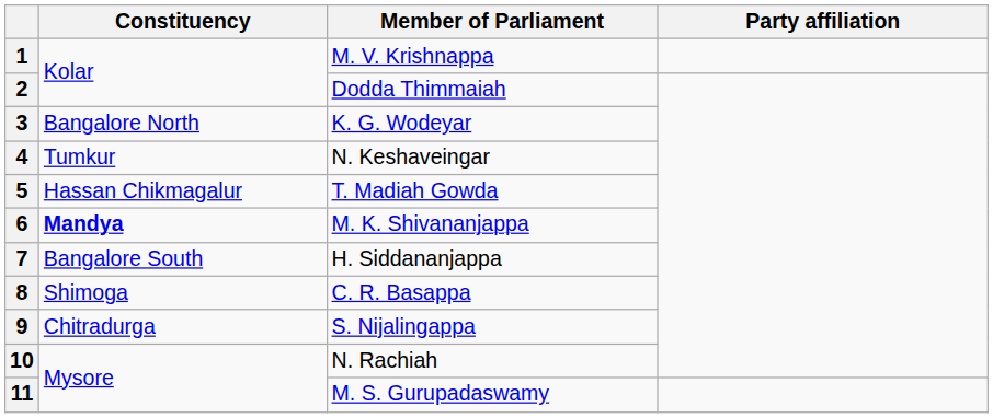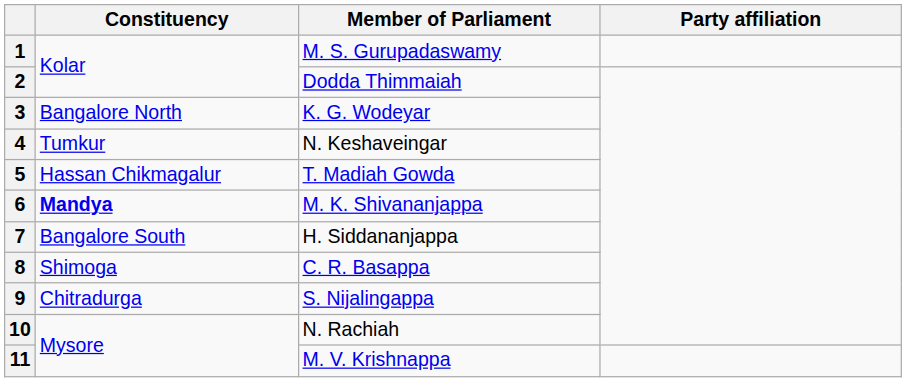1 | Member of Parliament: M. V. Krishnappa -> M. S. Gurupadaswamy
11 | Member of Parliament: M. S. Gurupadaswamy -> M. V. Krishnappa
